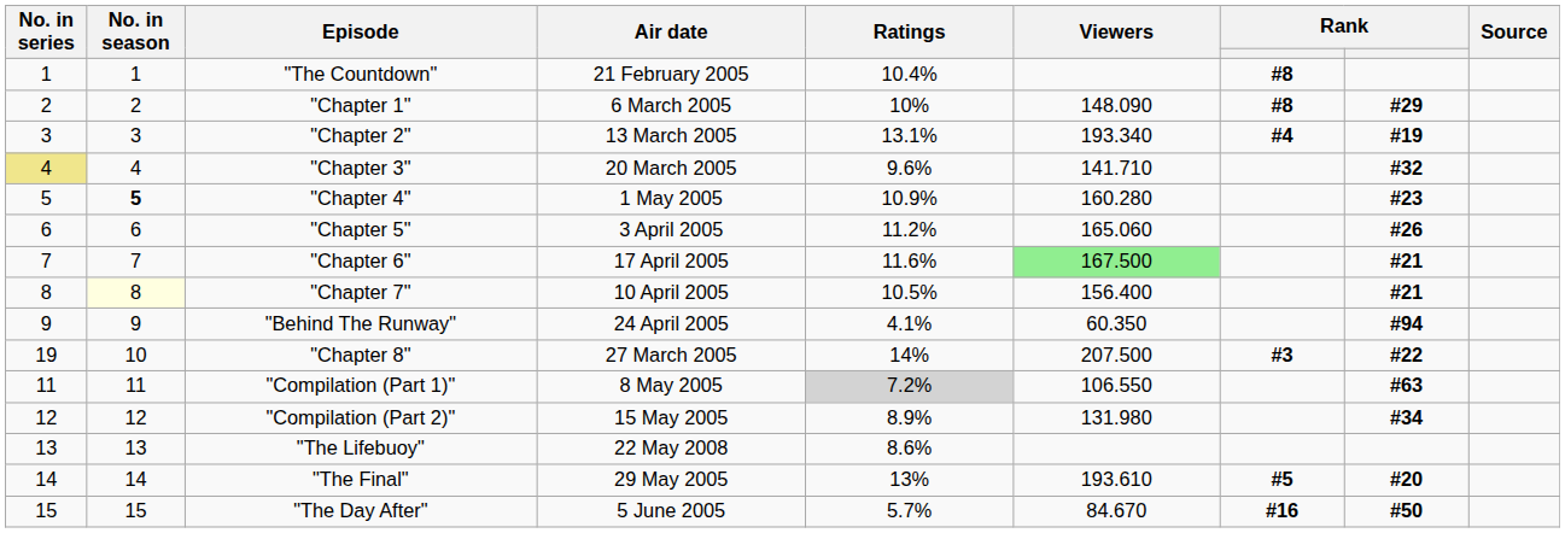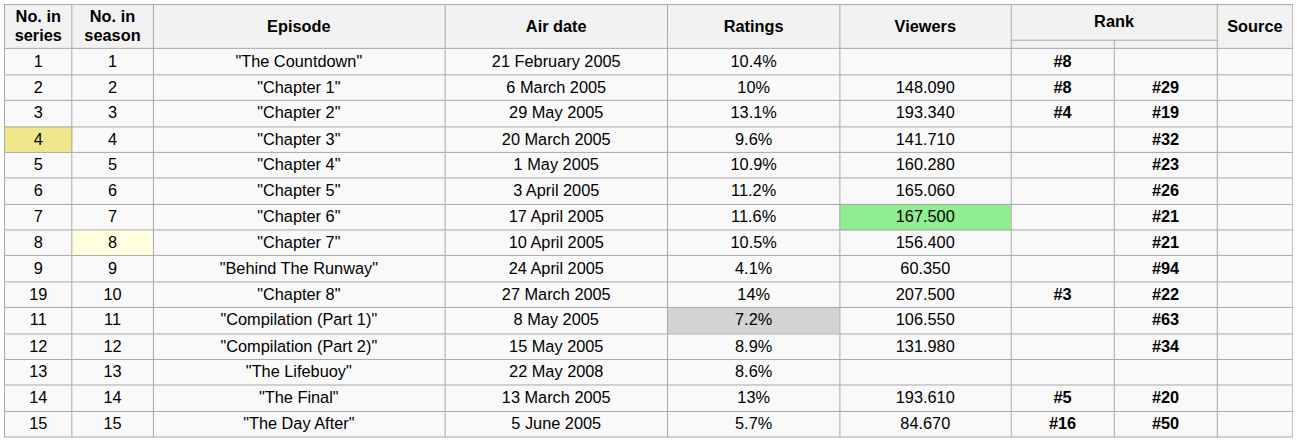"Chapter 2" | Air date: 13 March 2005 -> 29 May 2005
"Chapter 4" | No. in season: bold -> normal
"The Final" | Air date: 29 May 2005 -> 13 March 2005
